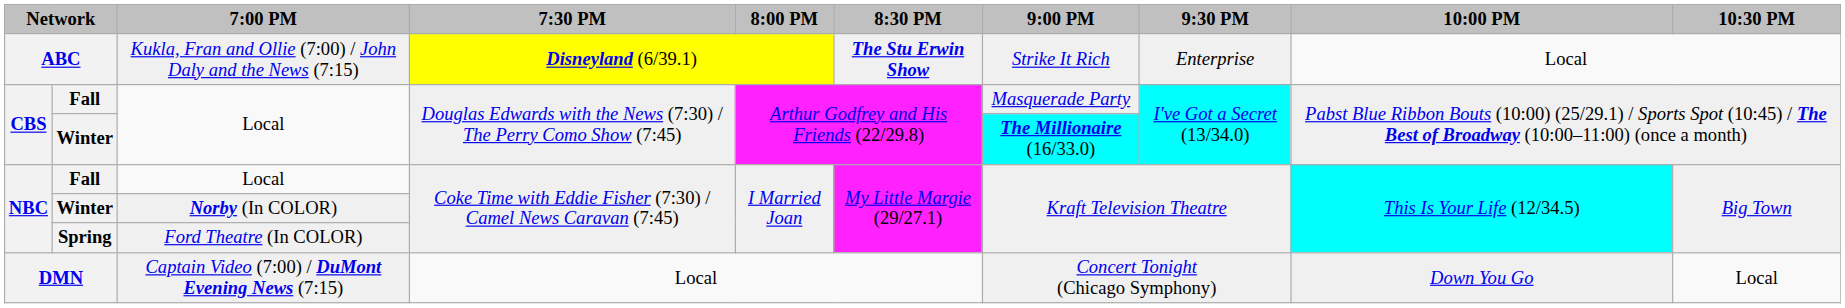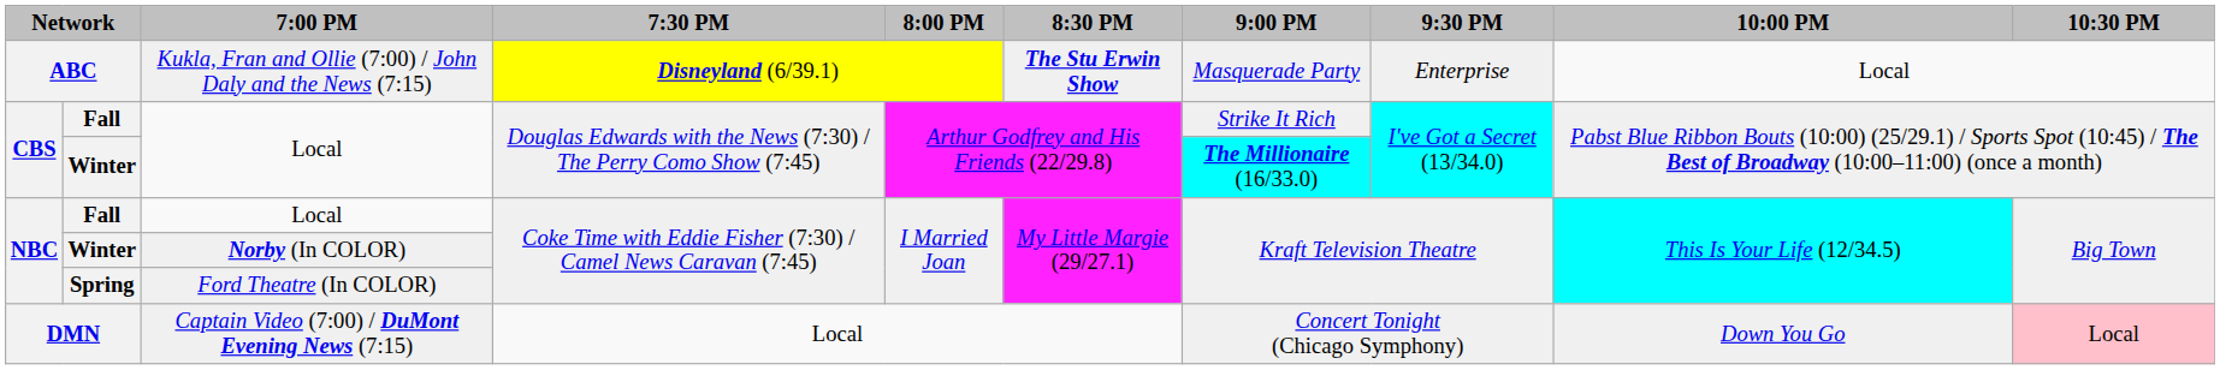ABC | 9:00 PM: Strike It Rich -> Masquerade Party
CBS / Fall | 9:00 PM: Masquerade Party -> Strike It Rich
DMN | 10:30 PM: no background -> pink background
